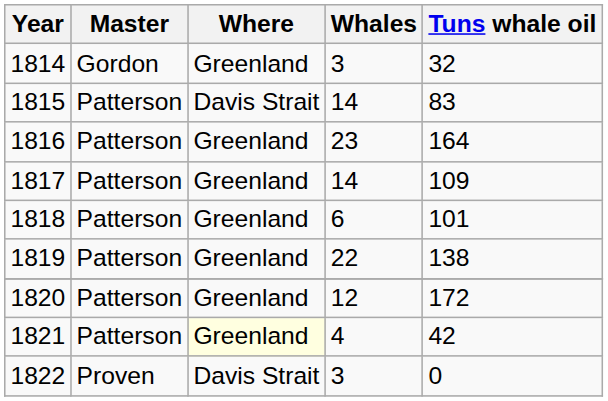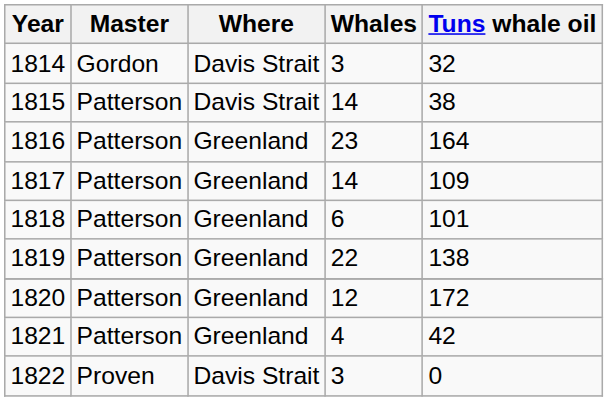1814 | Where: Greenland -> Davis Strait
1815 | Tuns whale oil: 83 -> 38
1821 | Where: lightyellow background -> no background
